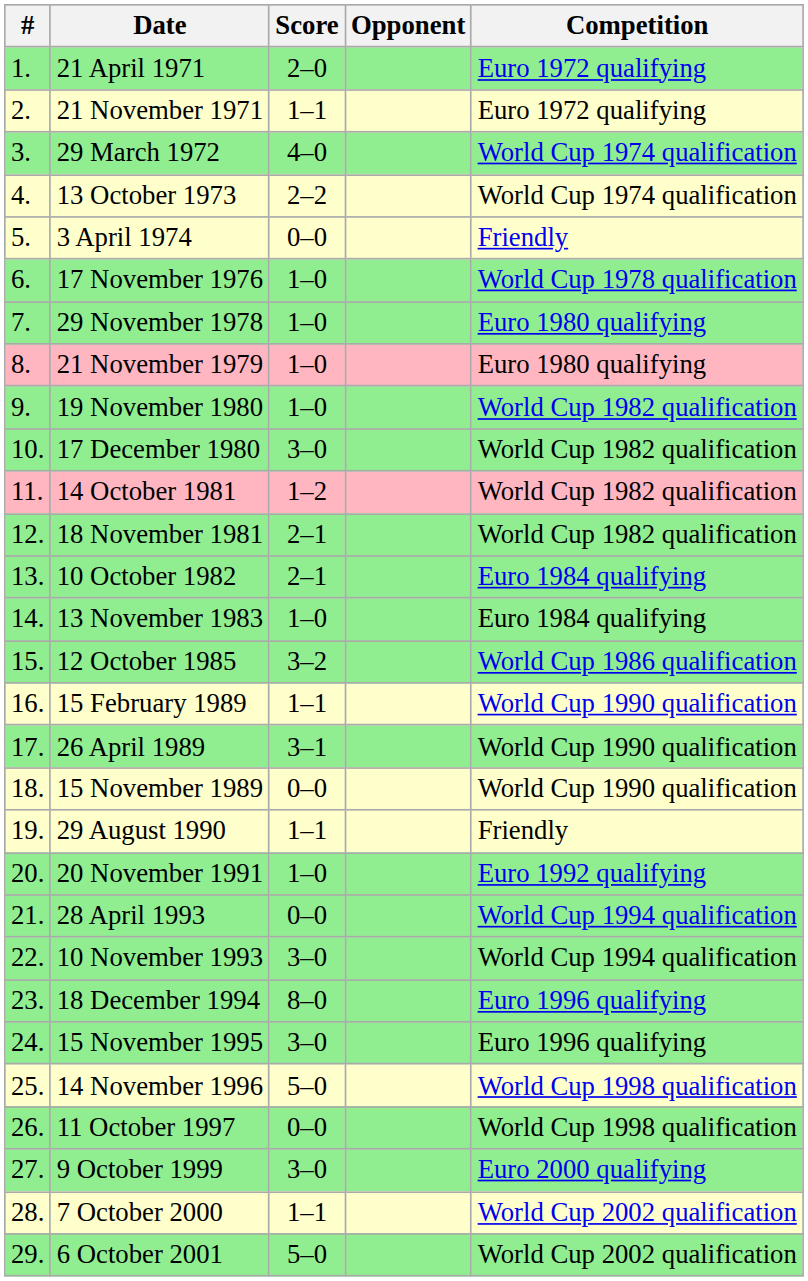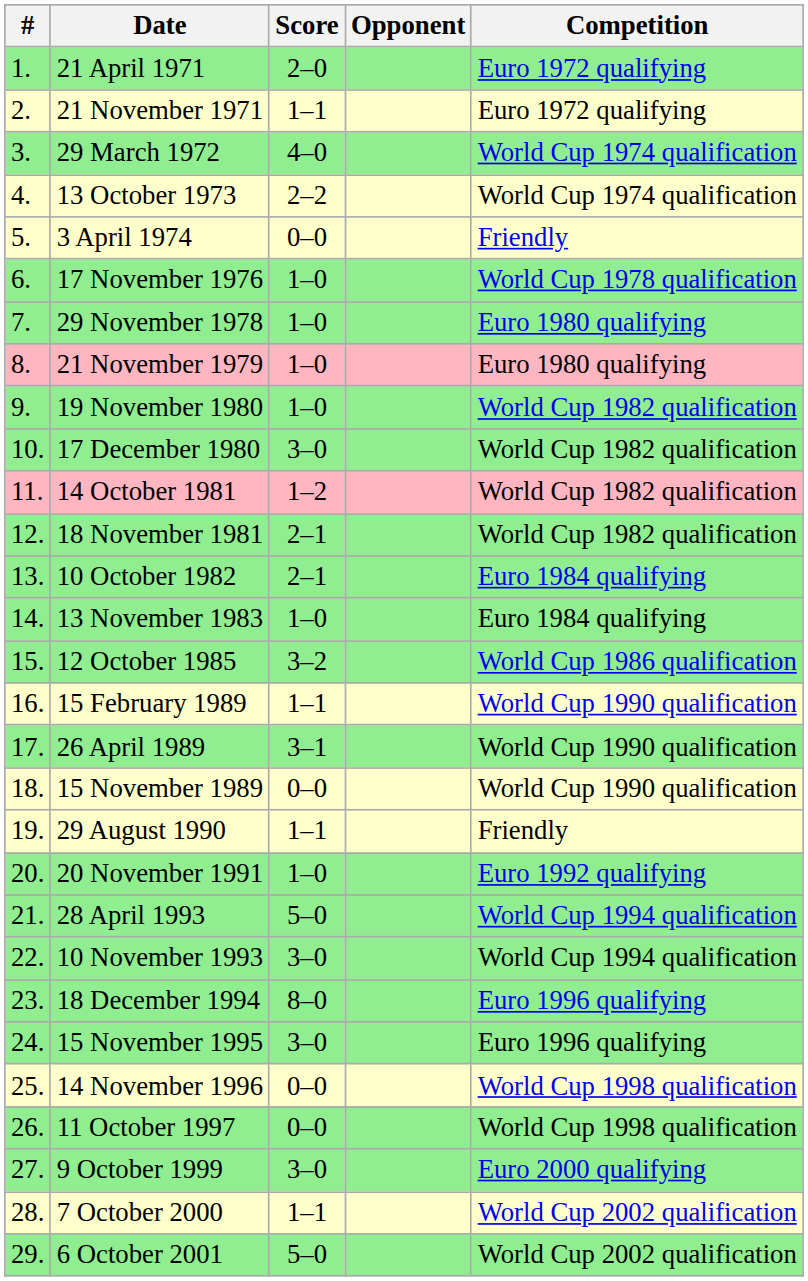28 April 1993 | Score: 0–0 -> 5–0
14 November 1996 | Score: 5–0 -> 0–0
